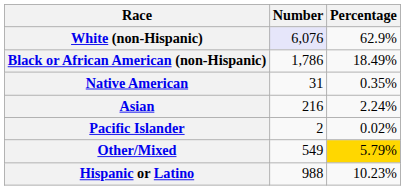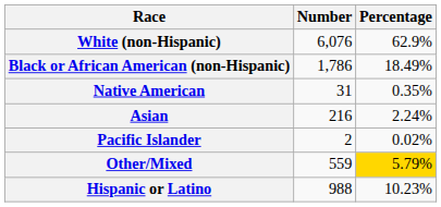White (non-Hispanic) | Number: lavender background -> no background
Other/Mixed | Number: 549 -> 559
